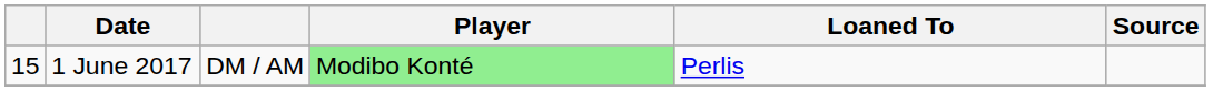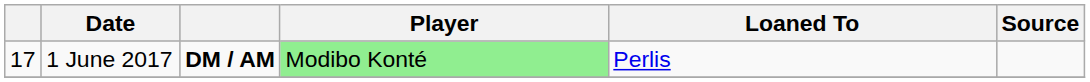1 June 2017 | column 1: 15 -> 17
1 June 2017 | column 3: normal -> bold
